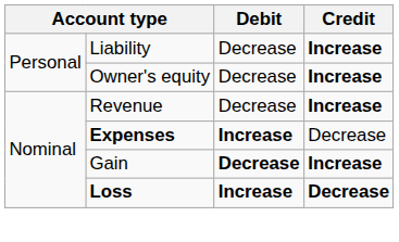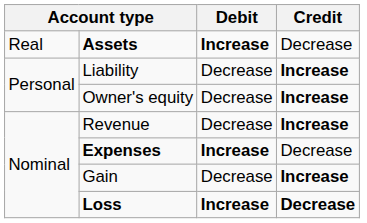+ row: Real | Assets | Increase | Decrease
Gain | Debit: bold -> normal
